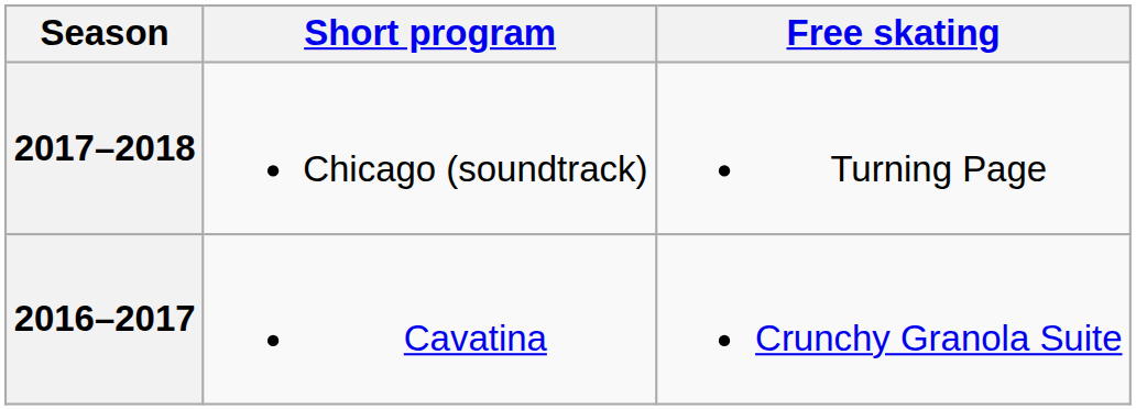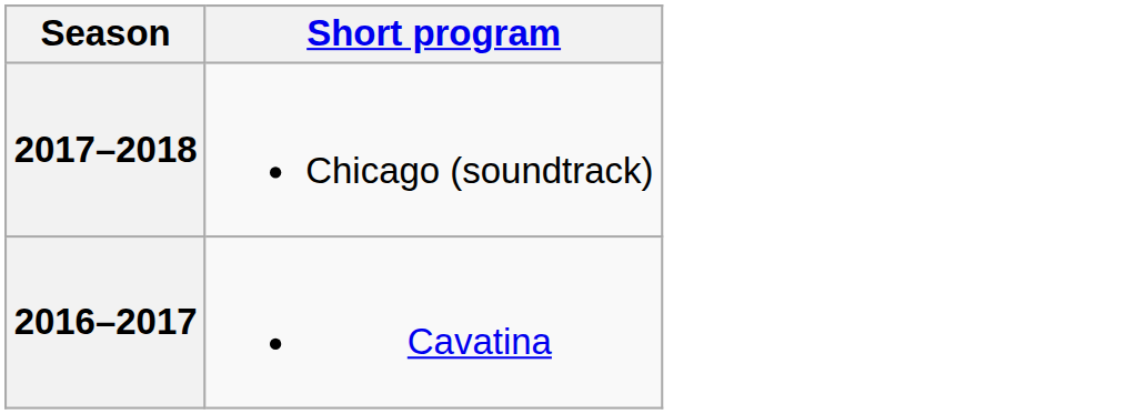- column: Free skating | Turning Page | Crunchy Granola Suite
